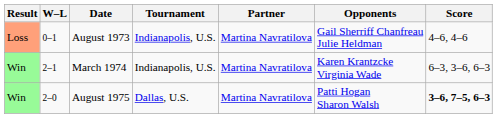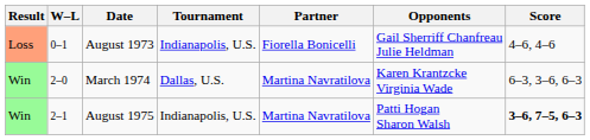August 1973 | Partner: Martina Navratilova -> Fiorella Bonicelli
March 1974 | W–L: 2–1 -> 2–0
March 1974 | Tournament: Indianapolis, U.S. -> Dallas, U.S.
August 1975 | W–L: 2–0 -> 2–1
August 1975 | Tournament: Dallas, U.S. -> Indianapolis, U.S.
